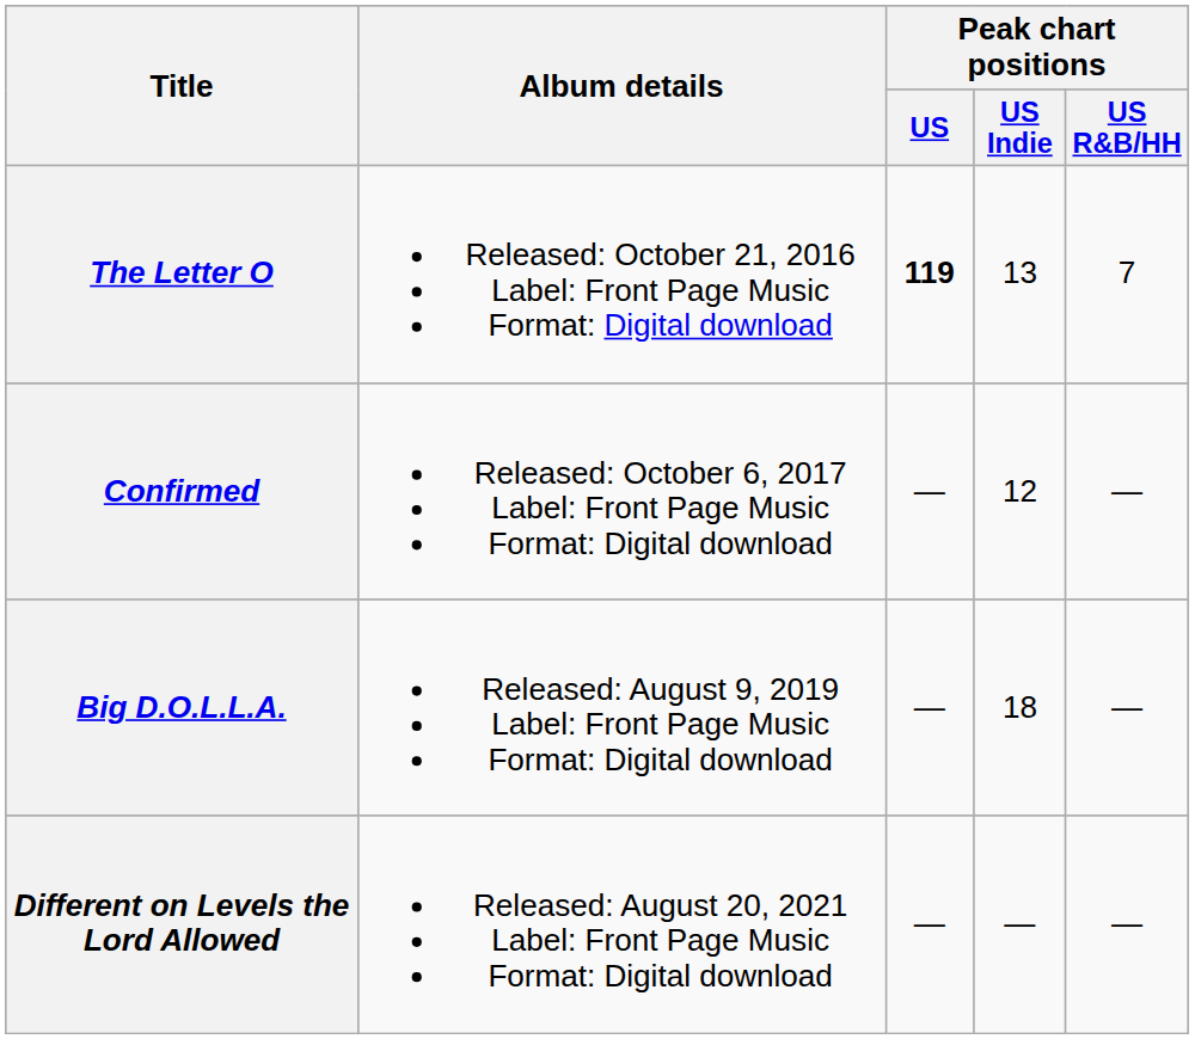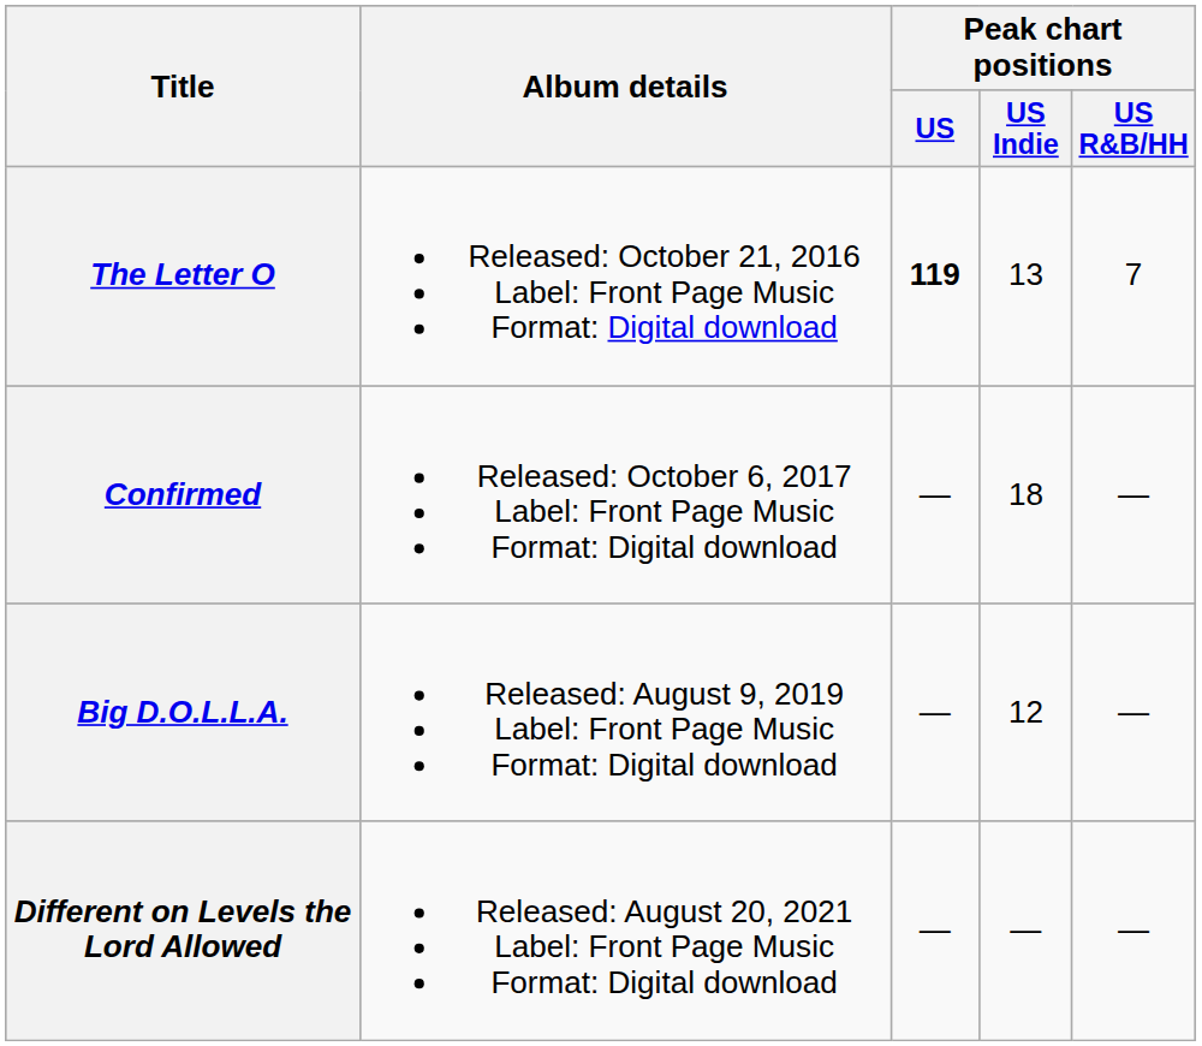Confirmed | Peak chart positions / US Indie: 12 -> 18
Big D.O.L.L.A. | Peak chart positions / US Indie: 18 -> 12
